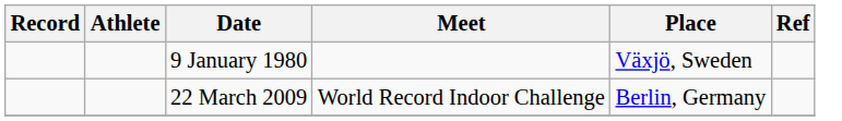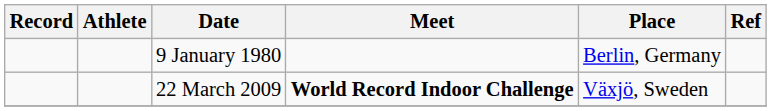9 January 1980 | Place: Växjö, Sweden -> Berlin, Germany
22 March 2009 | Meet: normal -> bold
22 March 2009 | Place: Berlin, Germany -> Växjö, Sweden
